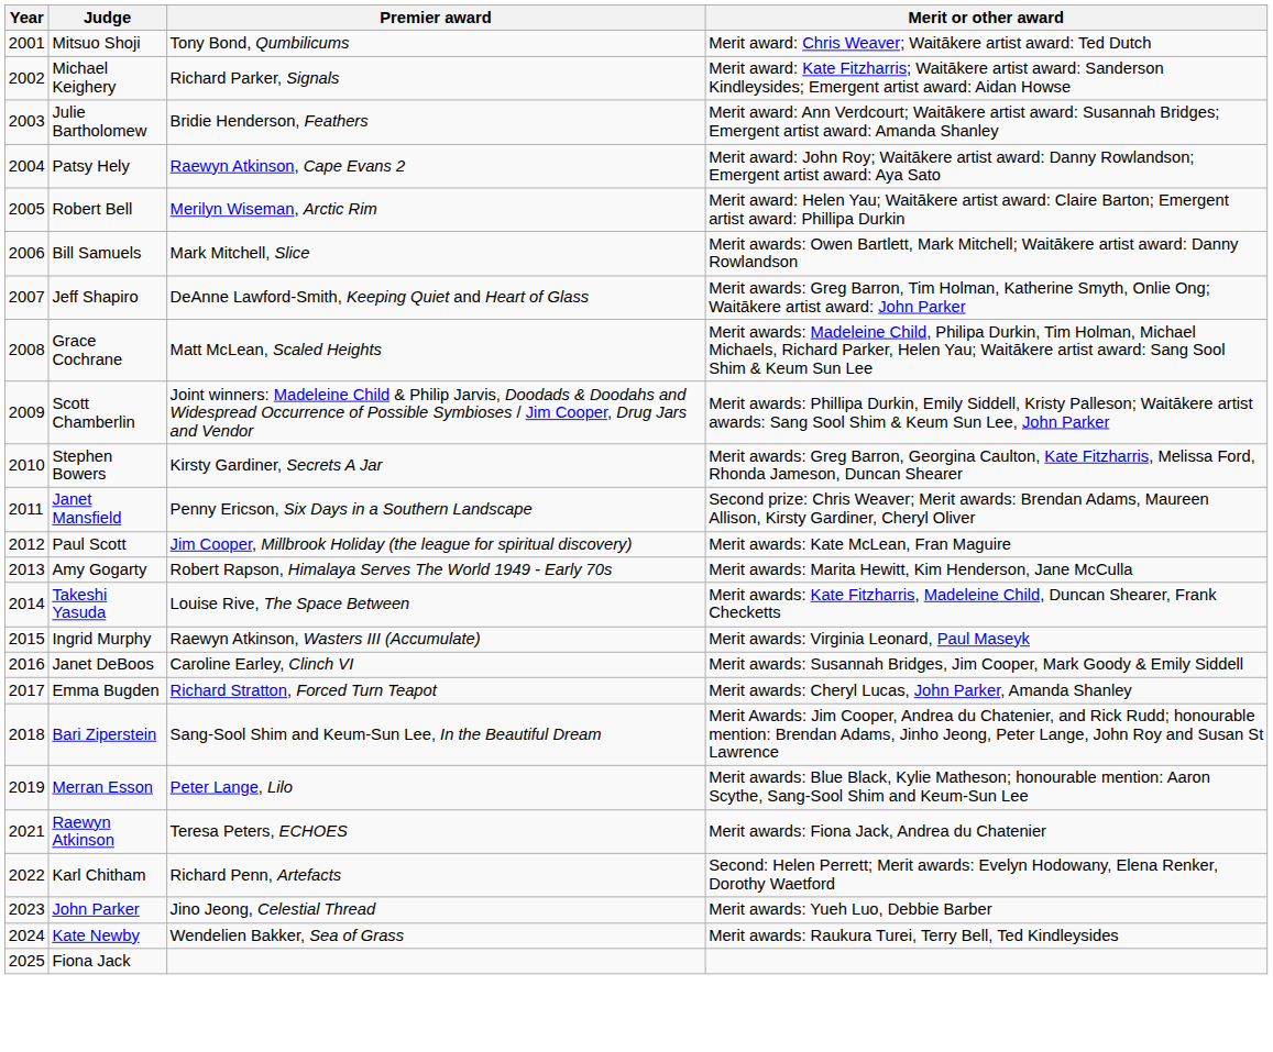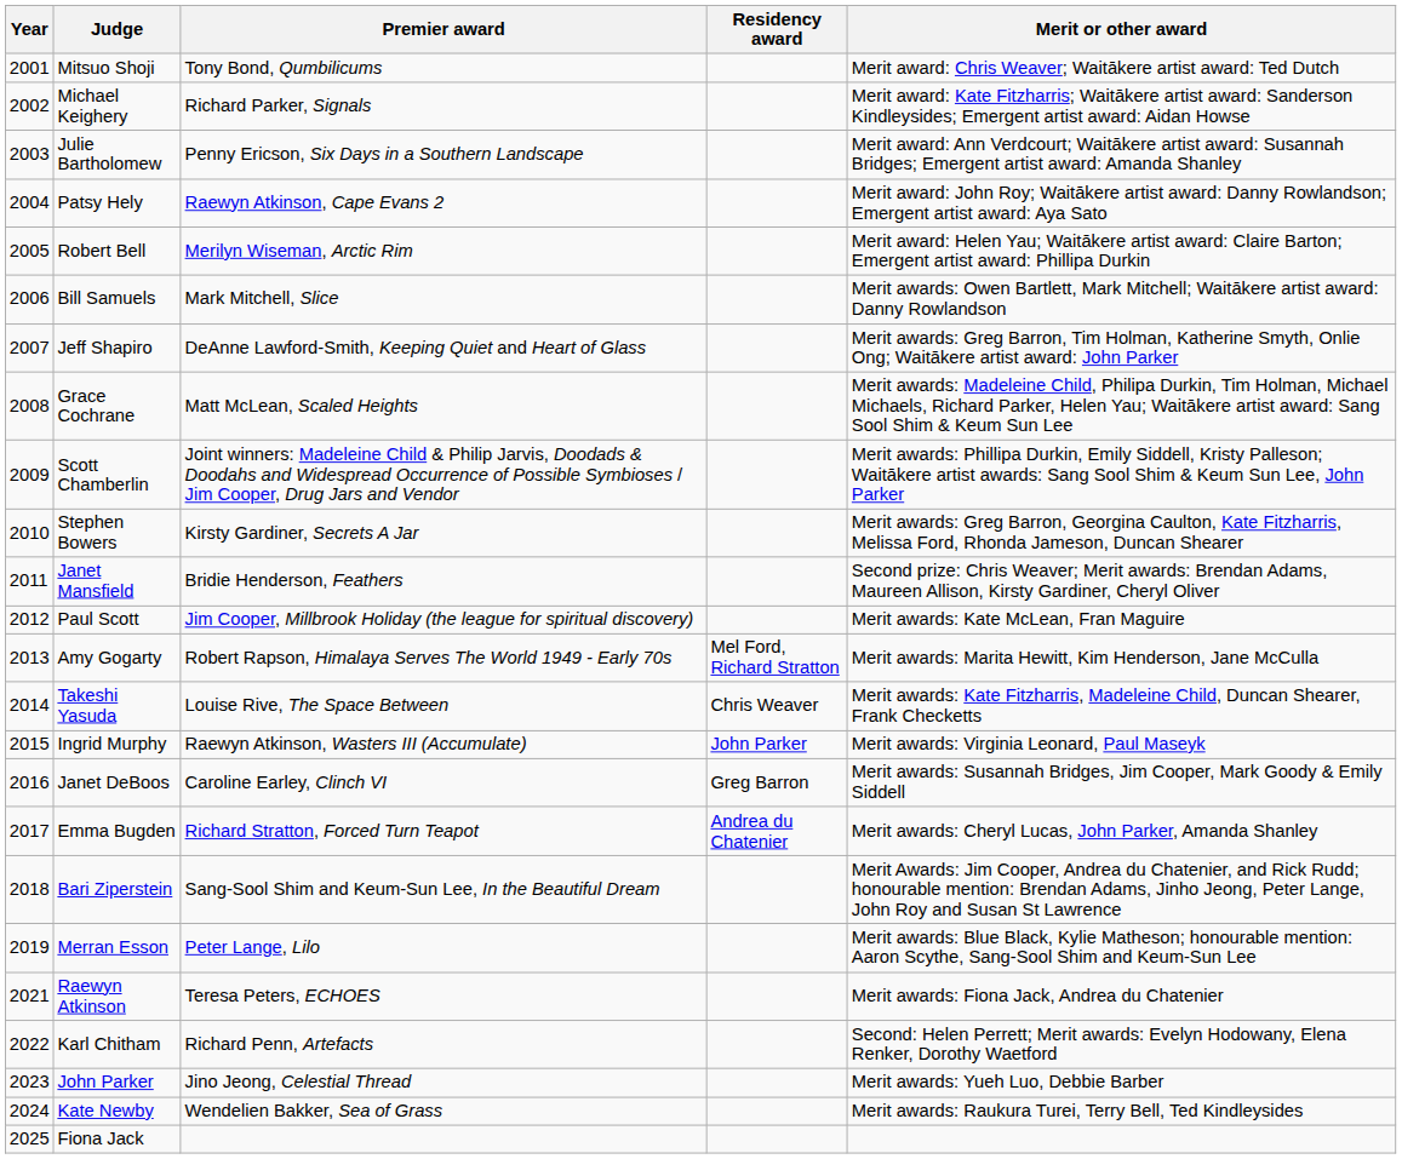+ column: Residency award | Mel Ford, Richard Stratton | Chris Weaver | John Parker | Greg Barron | Andrea du Chatenier
Julie Bartholomew | Premier award: Bridie Henderson, Feathers -> Penny Ericson, Six Days in a Southern Landscape
Janet Mansfield | Premier award: Penny Ericson, Six Days in a Southern Landscape -> Bridie Henderson, Feathers
